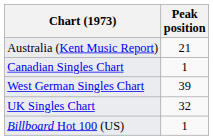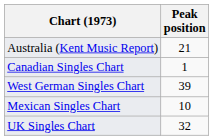+ row: Mexican Singles Chart | 10
- row: Billboard Hot 100 (US) | 1
